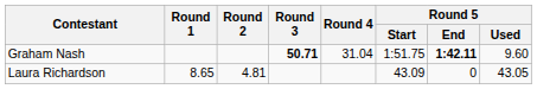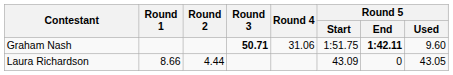Graham Nash | Round 4: 31.04 -> 31.06
Laura Richardson | Round 1: 8.65 -> 8.66
Laura Richardson | Round 2: 4.81 -> 4.44
